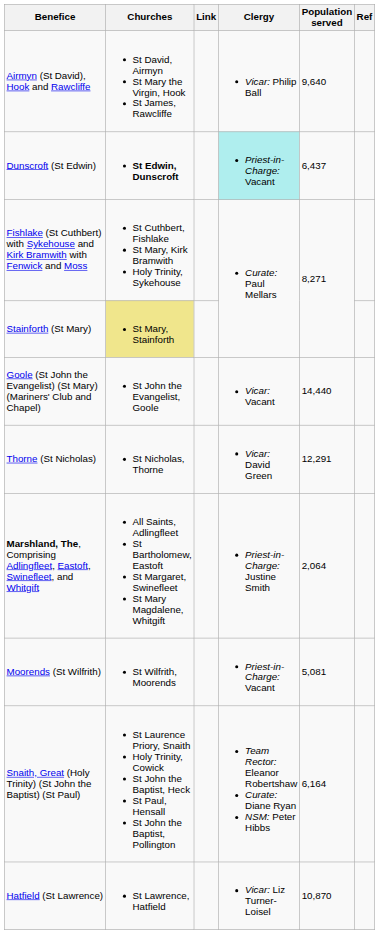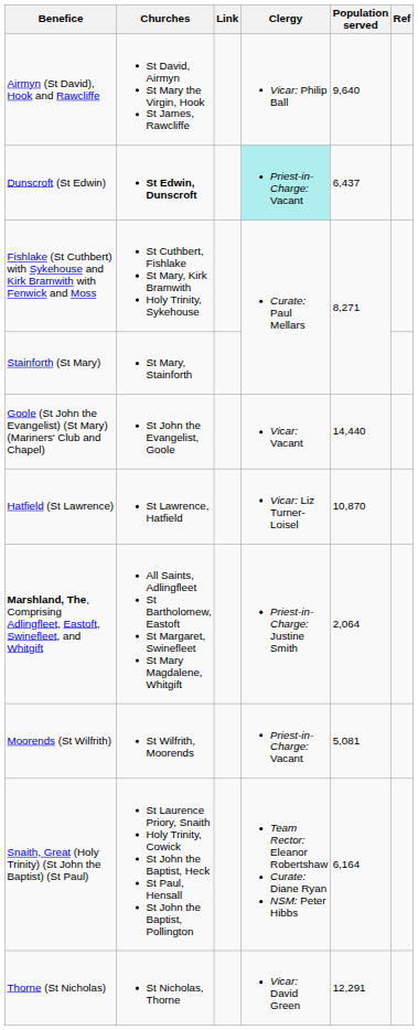Stainforth (St Mary) | Churches: khaki background -> no background
rows swapped: Hatfield (St Lawrence) <-> Thorne (St Nicholas)
